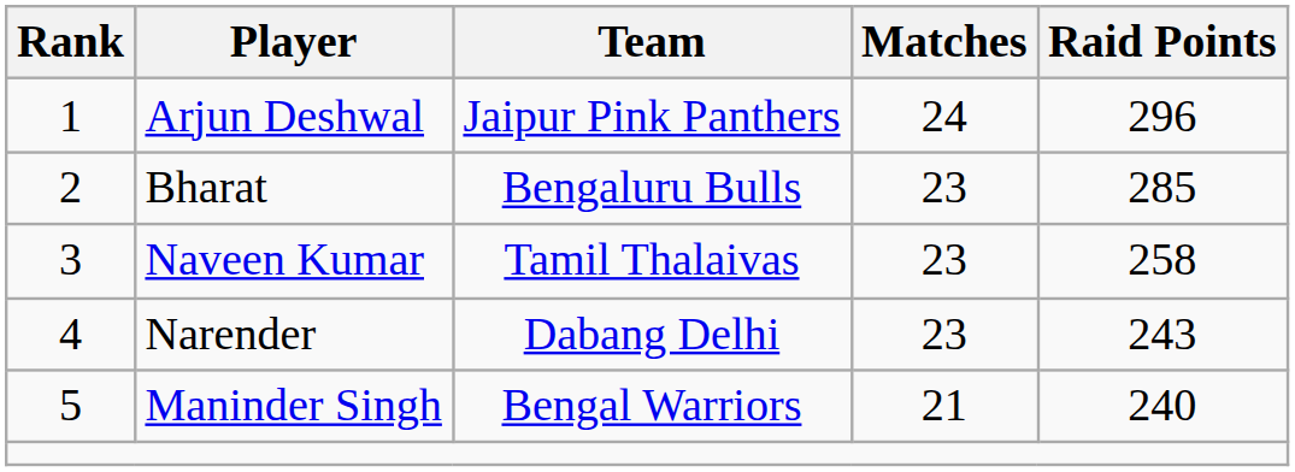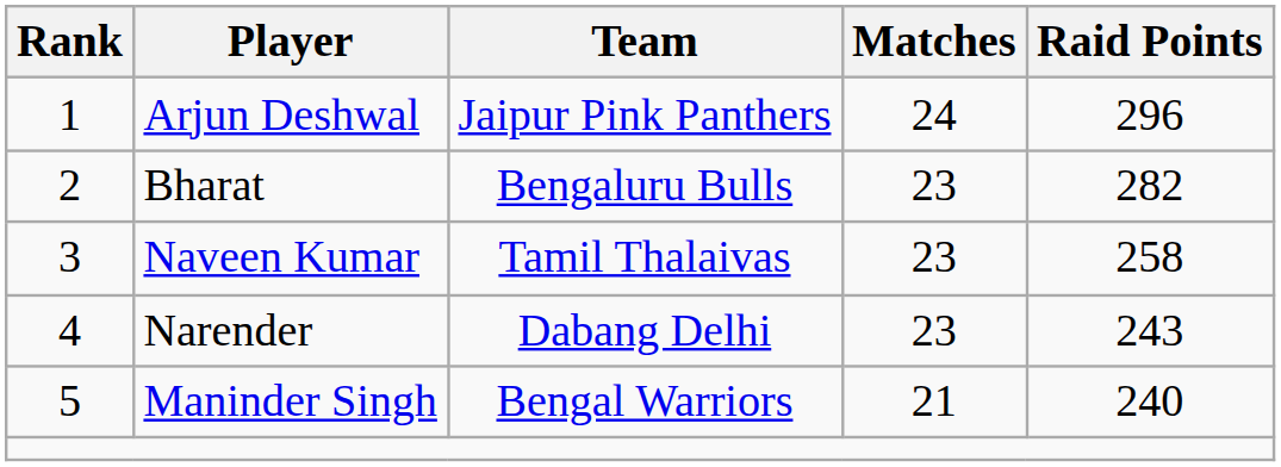Bharat | Raid Points: 285 -> 282
